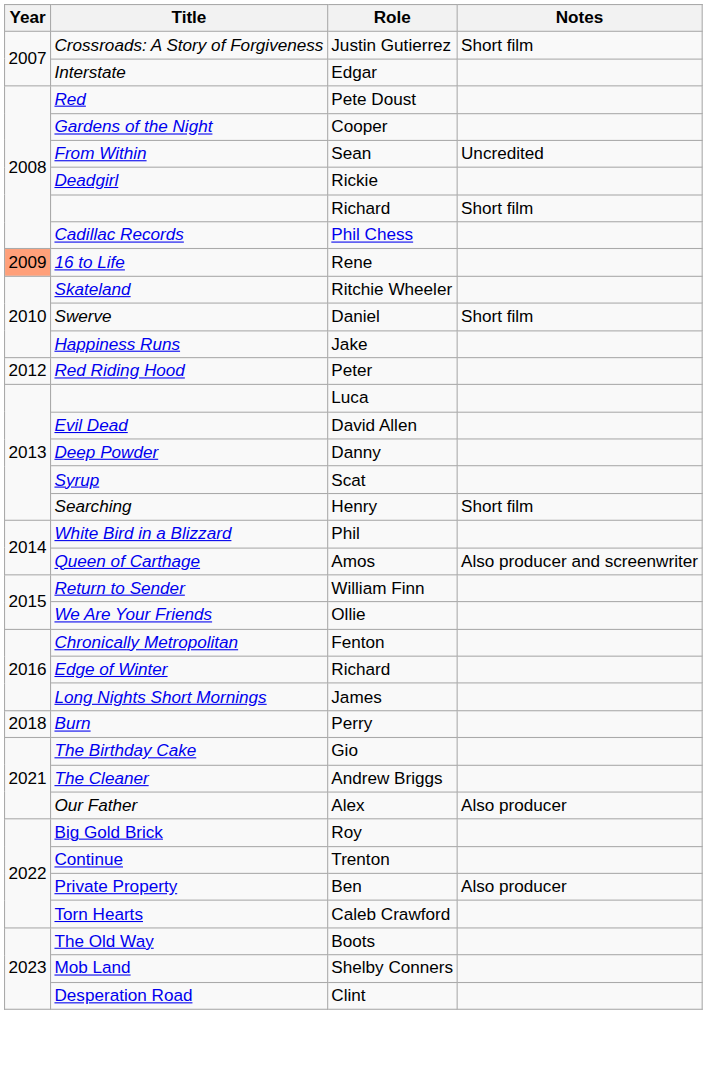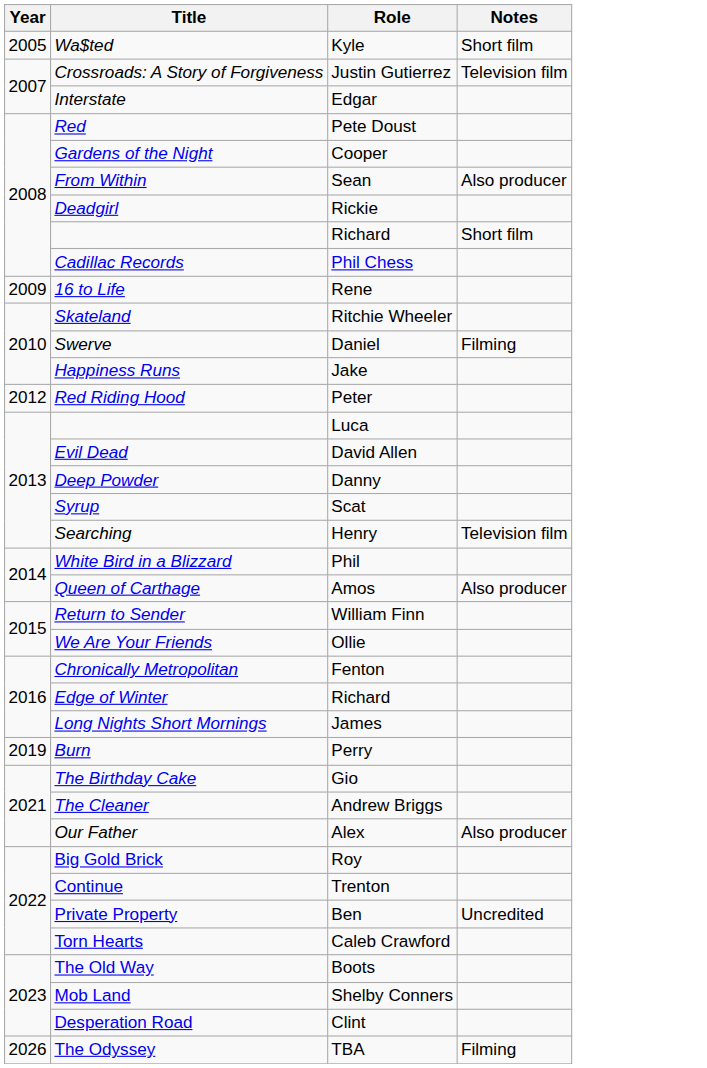+ row: 2005 | Wa$ted | Kyle | Short film
Crossroads: A Story of Forgiveness | Notes: Short film -> Television film
From Within | Notes: Uncredited -> Also producer
16 to Life | Year: lightsalmon background -> no background
Swerve | Notes: Short film -> Filming
Searching | Notes: Short film -> Television film
Queen of Carthage | Notes: Also producer and screenwriter -> Also producer
Burn | Year: 2018 -> 2019
Private Property | Notes: Also producer -> Uncredited
+ row: 2026 | The Odyssey | TBA | Filming
